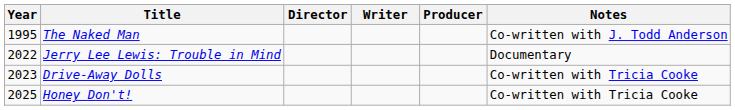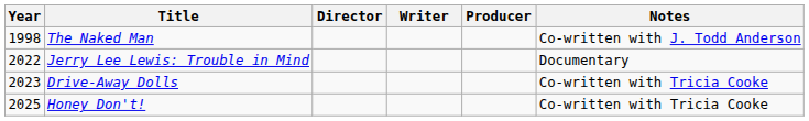The Naked Man | Year: 1995 -> 1998
